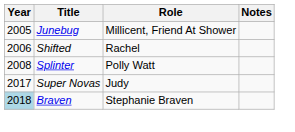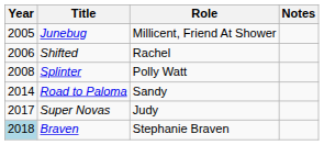+ row: 2014 | Road to Paloma | Sandy
